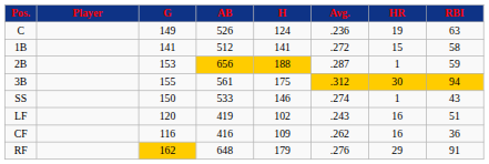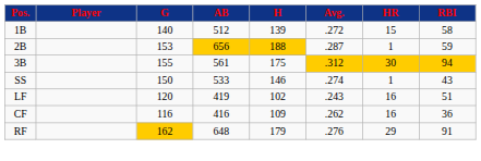- row: C | 149 | 526 | 124 | .236 | 19 | 63
1B | G: 141 -> 140
1B | H: 141 -> 139
